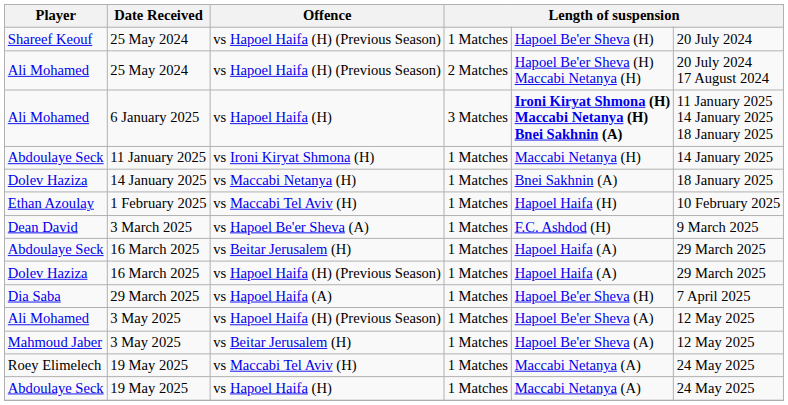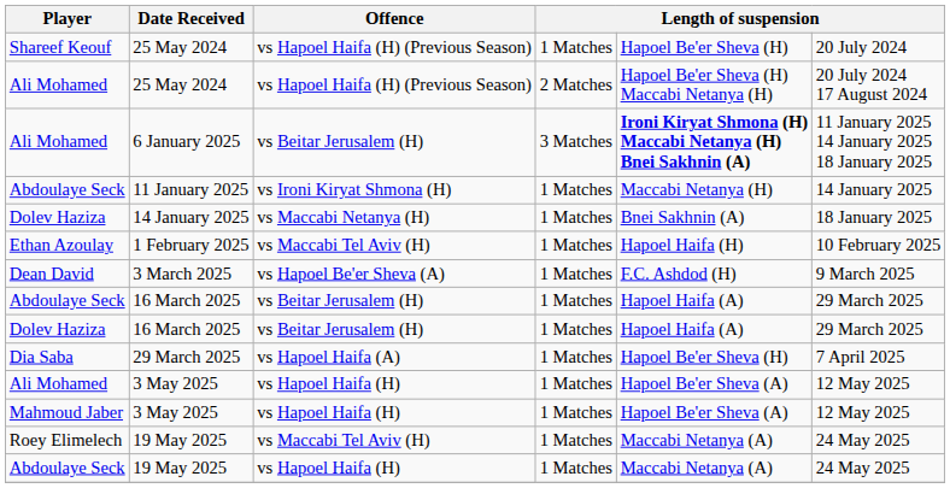6 January 2025 | Offence: vs Hapoel Haifa (H) -> vs Beitar Jerusalem (H)
Dolev Haziza / 16 March 2025 | Offence: vs Hapoel Haifa (H) (Previous Season) -> vs Beitar Jerusalem (H)
Ali Mohamed / 3 May 2025 | Offence: vs Hapoel Haifa (H) (Previous Season) -> vs Hapoel Haifa (H)
Mahmoud Jaber / 3 May 2025 | Offence: vs Beitar Jerusalem (H) -> vs Hapoel Haifa (H)
